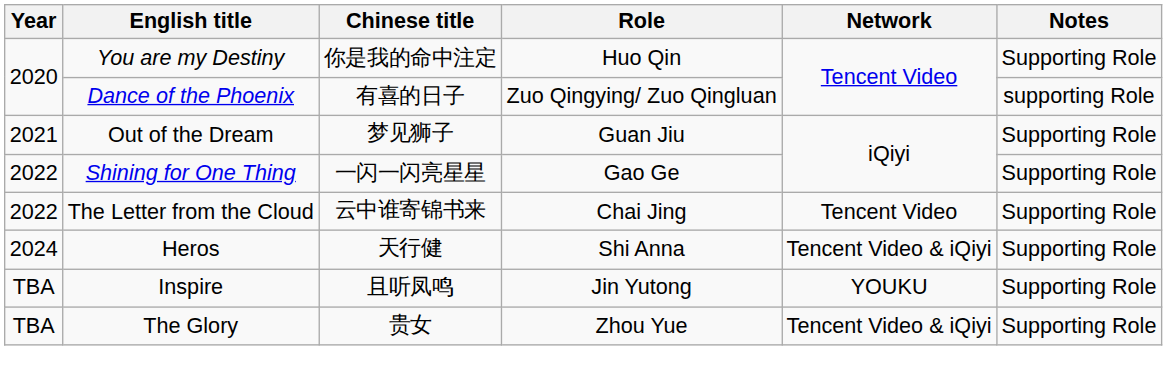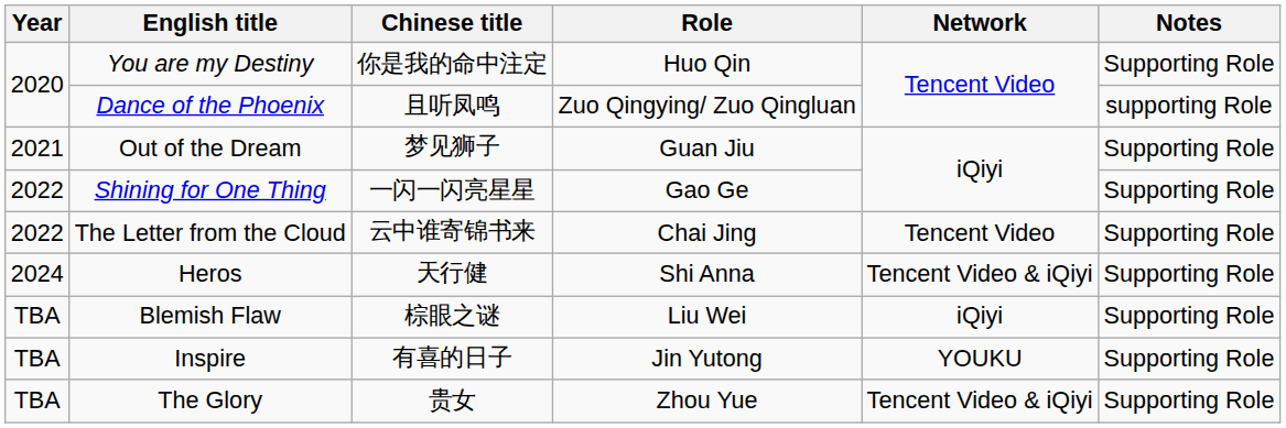Dance of the Phoenix | Chinese title: 有喜的日子 -> 且听凤鸣
+ row: TBA | Blemish Flaw | 棕眼之谜 | Liu Wei | iQiyi | Supporting Role
Inspire | Chinese title: 且听凤鸣 -> 有喜的日子
